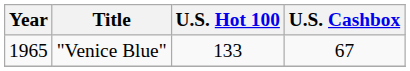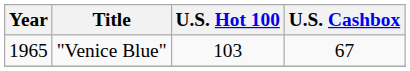"Venice Blue" | U.S. Hot 100: 133 -> 103
